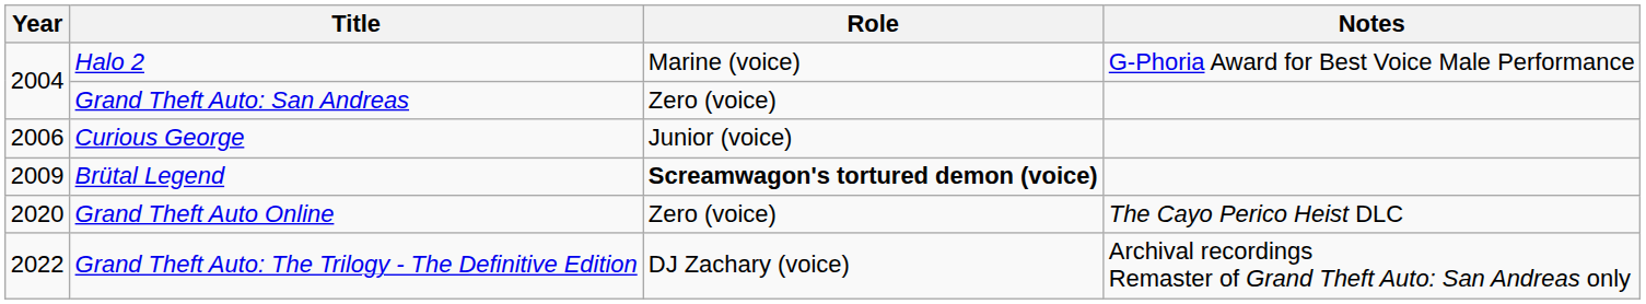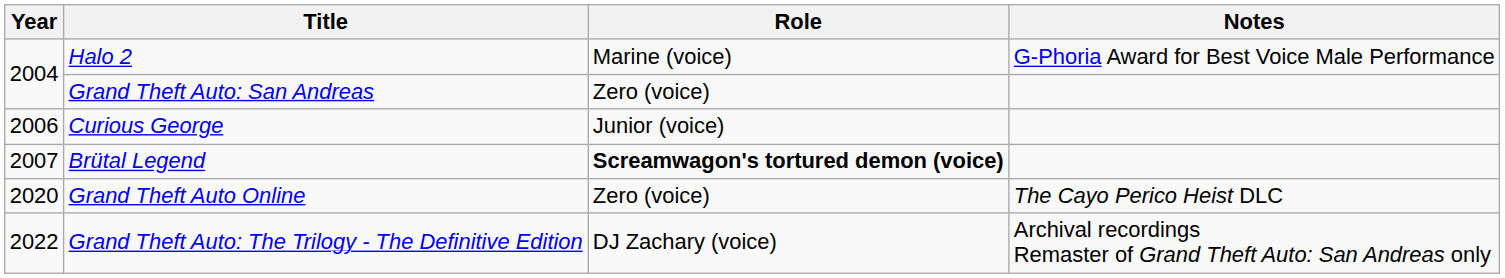Brütal Legend | Year: 2009 -> 2007
